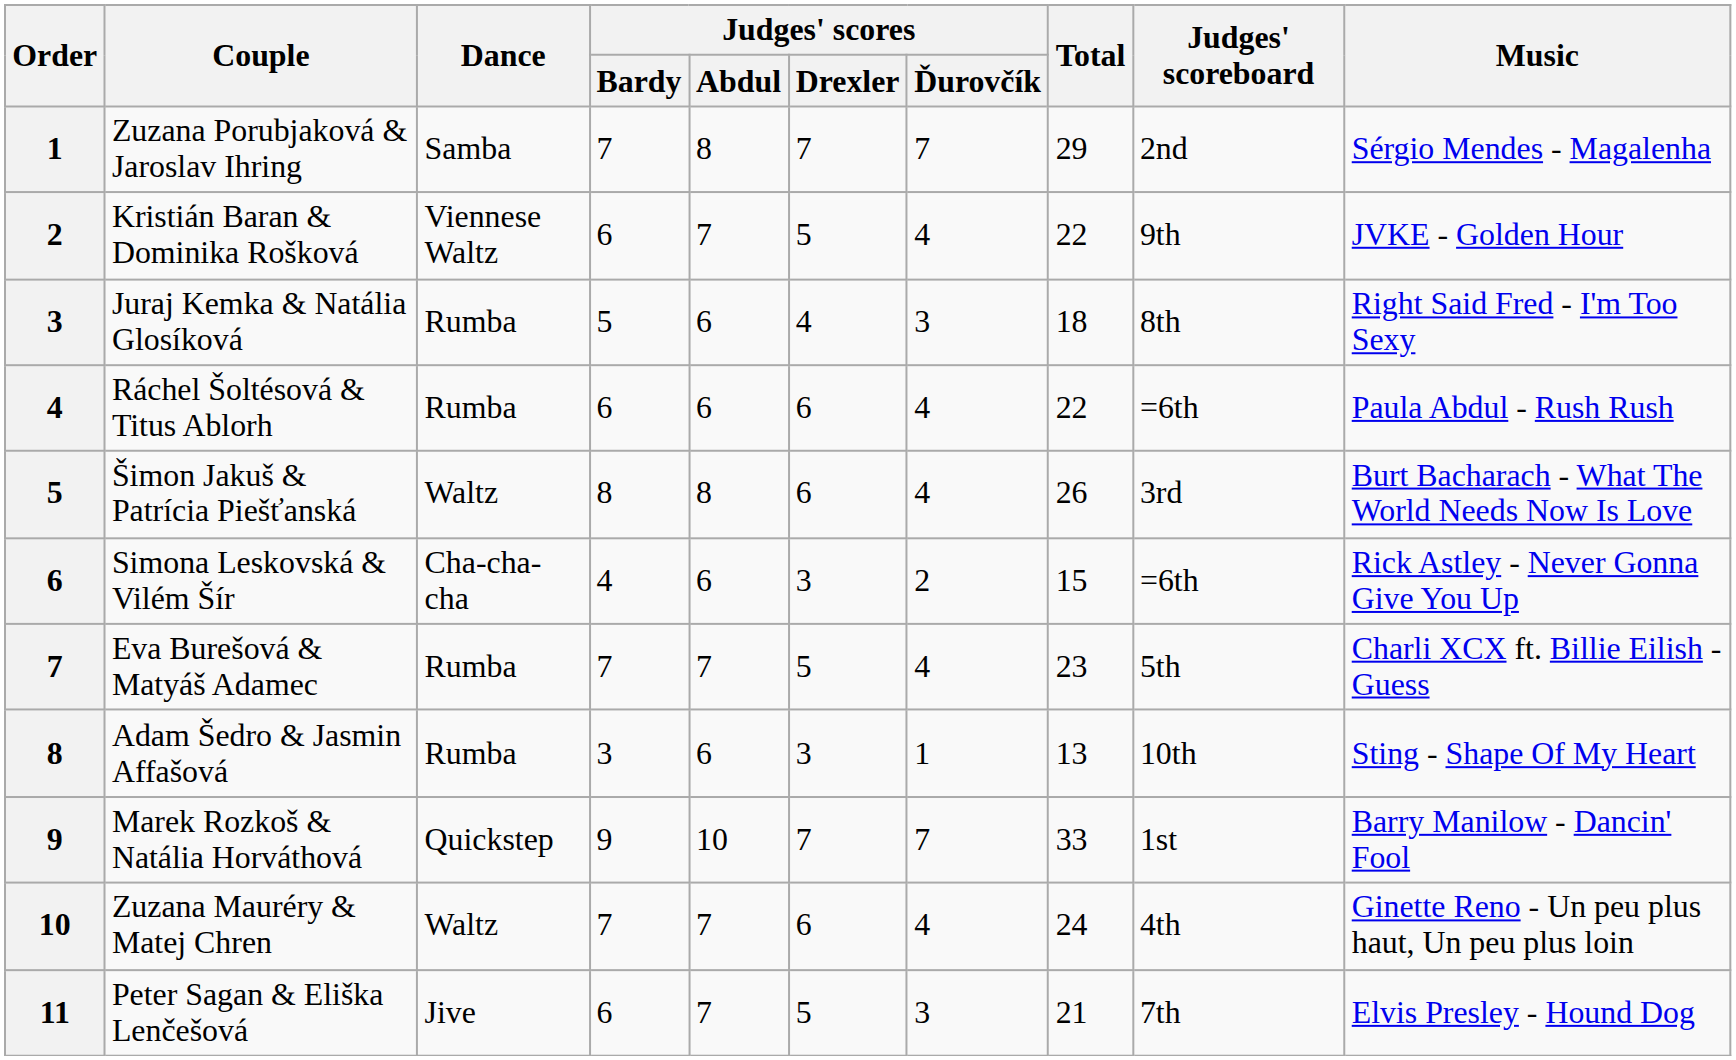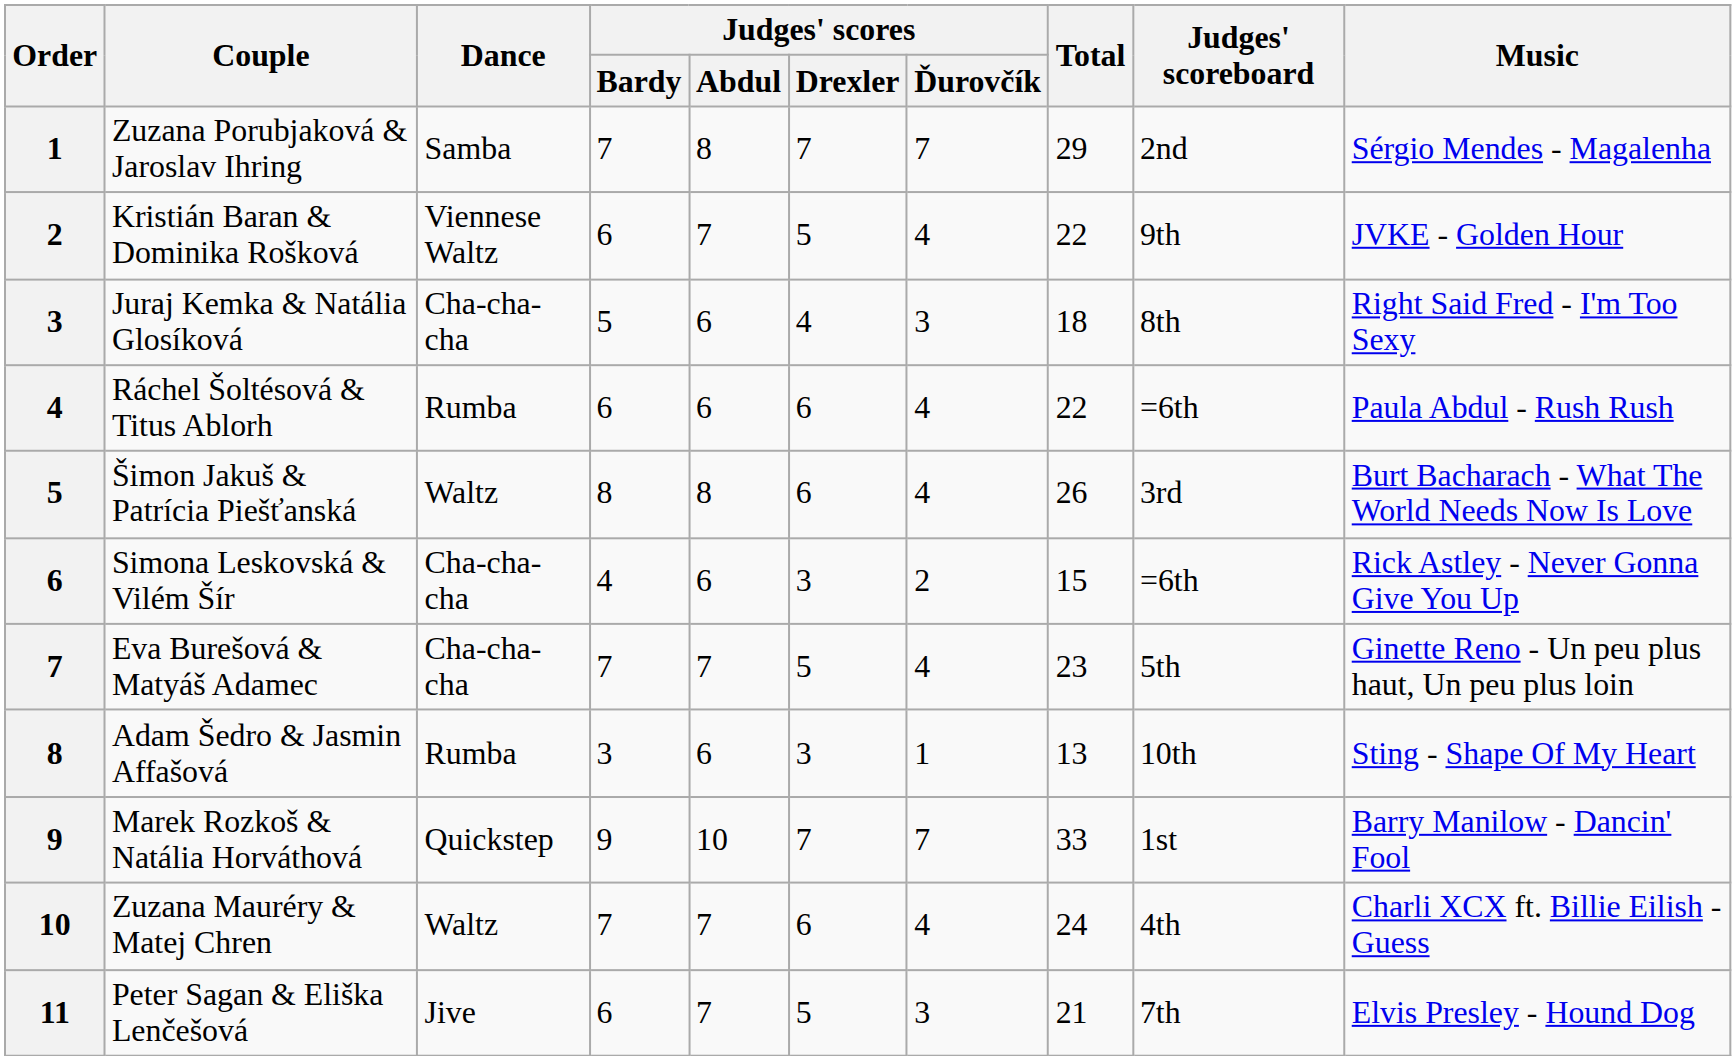Juraj Kemka & Natália Glosíková | Dance: Rumba -> Cha-cha-cha
Eva Burešová & Matyáš Adamec | Dance: Rumba -> Cha-cha-cha
Eva Burešová & Matyáš Adamec | Music: Charli XCX ft. Billie Eilish - Guess -> Ginette Reno - Un peu plus haut, Un peu plus loin
Zuzana Mauréry & Matej Chren | Music: Ginette Reno - Un peu plus haut, Un peu plus loin -> Charli XCX ft. Billie Eilish - Guess
